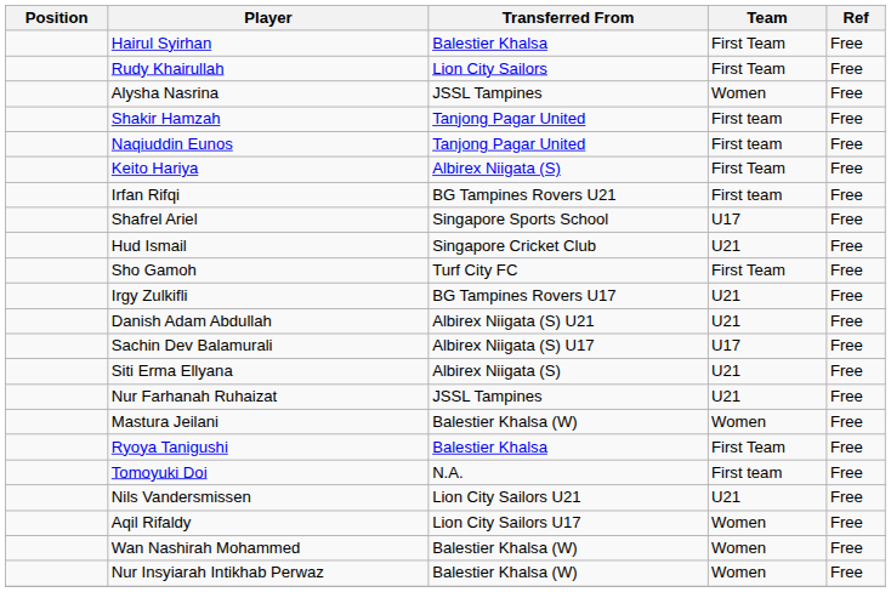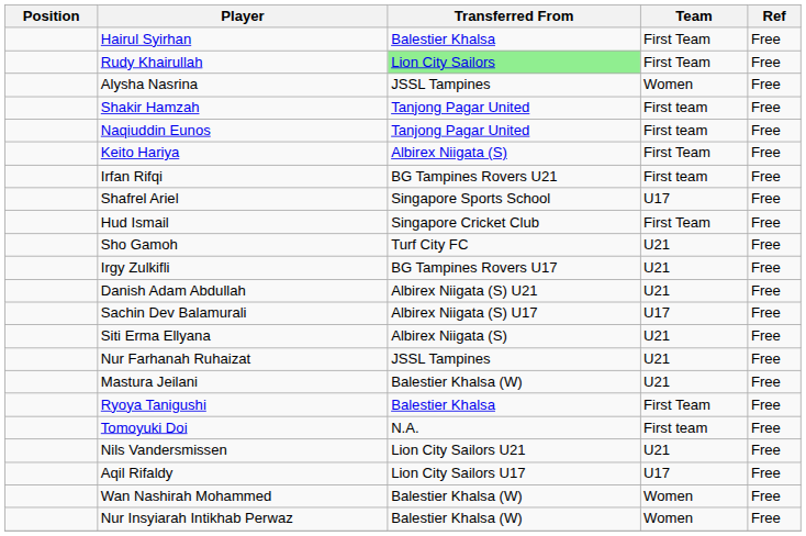Rudy Khairullah | Transferred From: no background -> lightgreen background
Hud Ismail | Team: U21 -> First Team
Sho Gamoh | Team: First Team -> U21
Mastura Jeilani | Team: Women -> U21
Aqil Rifaldy | Team: Women -> U17
